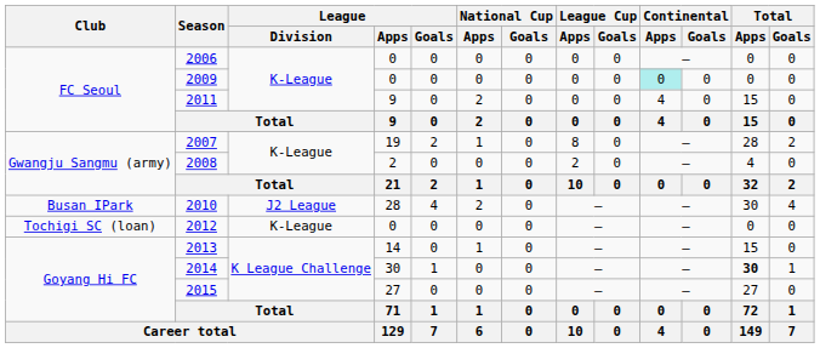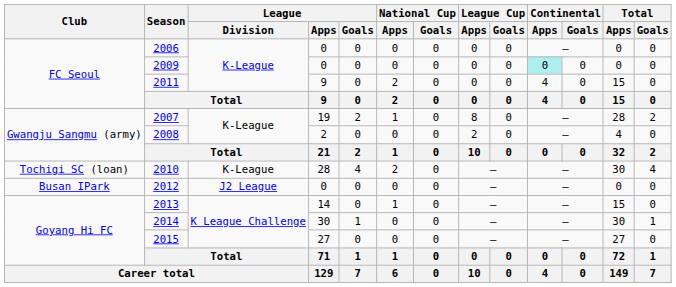2010 | Club: Busan IPark -> Tochigi SC (loan)
2010 | League / Division: J2 League -> K-League
2012 | Club: Tochigi SC (loan) -> Busan IPark
2012 | League / Division: K-League -> J2 League
2014 | Total / Apps: bold -> normal
